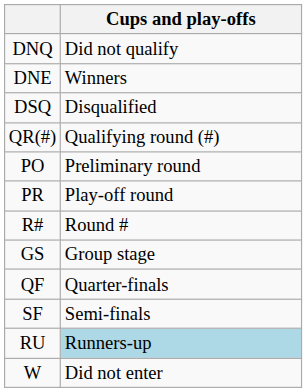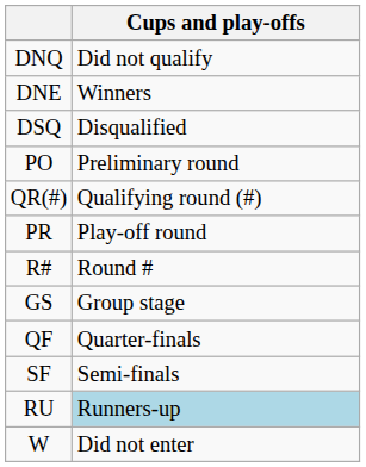rows swapped: QR(#) <-> PO
